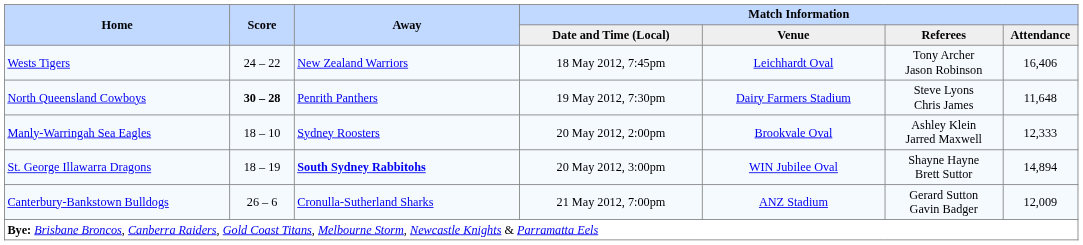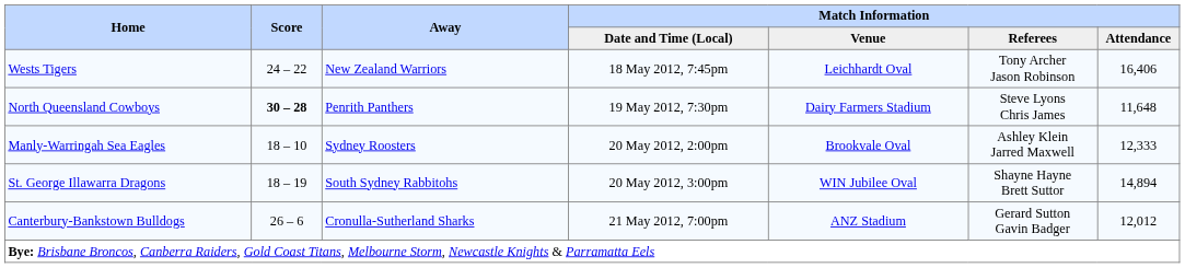St. George Illawarra Dragons | Away: bold -> normal
Canterbury-Bankstown Bulldogs | Match Information / Attendance: 12,009 -> 12,012
